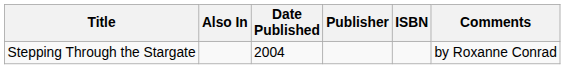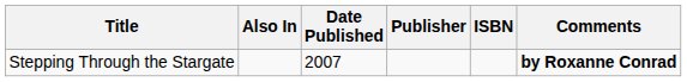Stepping Through the Stargate | Date Published: 2004 -> 2007
Stepping Through the Stargate | Comments: normal -> bold
